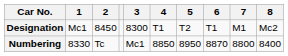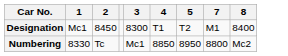- column: 6 | T1 | 8870
Designation | 8: Mc2 -> 8400
Numbering | 8: 8400 -> Mc2
